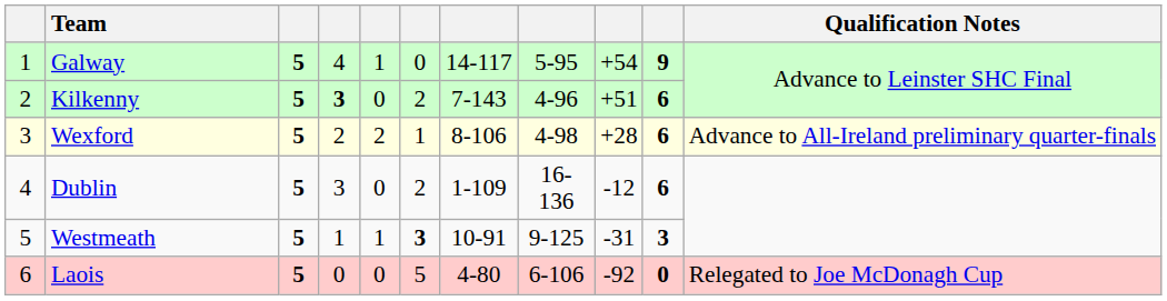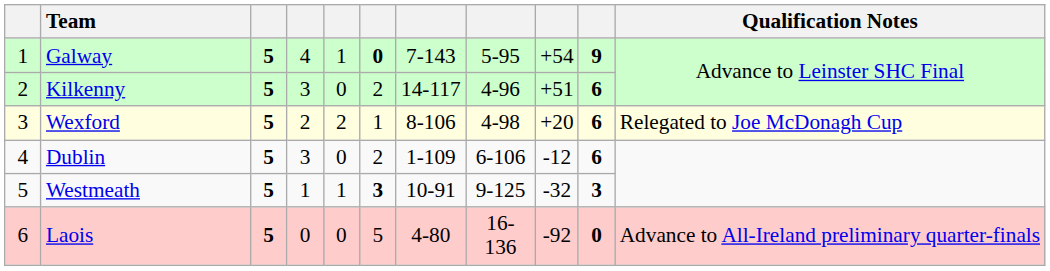Galway | column 6: normal -> bold
Galway | column 7: 14-117 -> 7-143
Kilkenny | column 4: bold -> normal
Kilkenny | column 7: 7-143 -> 14-117
Wexford | column 9: +28 -> +20
Wexford | Qualification Notes: Advance to All-Ireland preliminary quarter-finals -> Relegated to Joe McDonagh Cup
Dublin | column 8: 16-136 -> 6-106
Westmeath | column 9: -31 -> -32
Laois | column 8: 6-106 -> 16-136
Laois | Qualification Notes: Relegated to Joe McDonagh Cup -> Advance to All-Ireland preliminary quarter-finals
